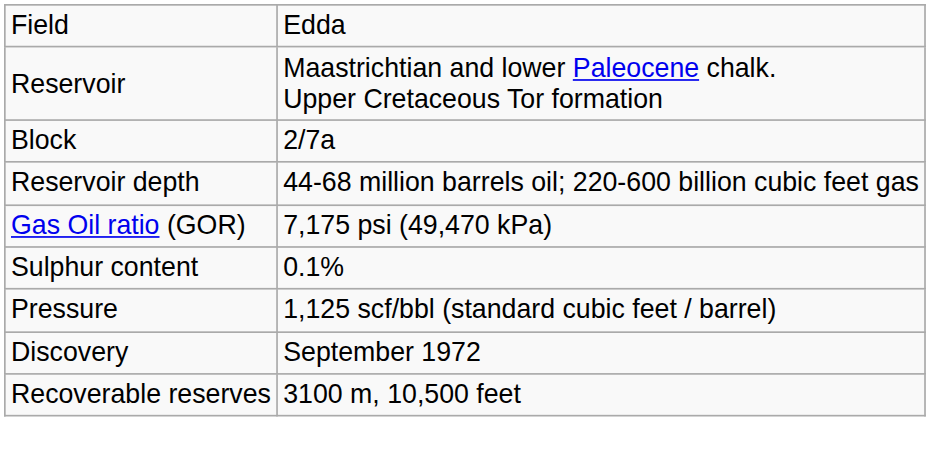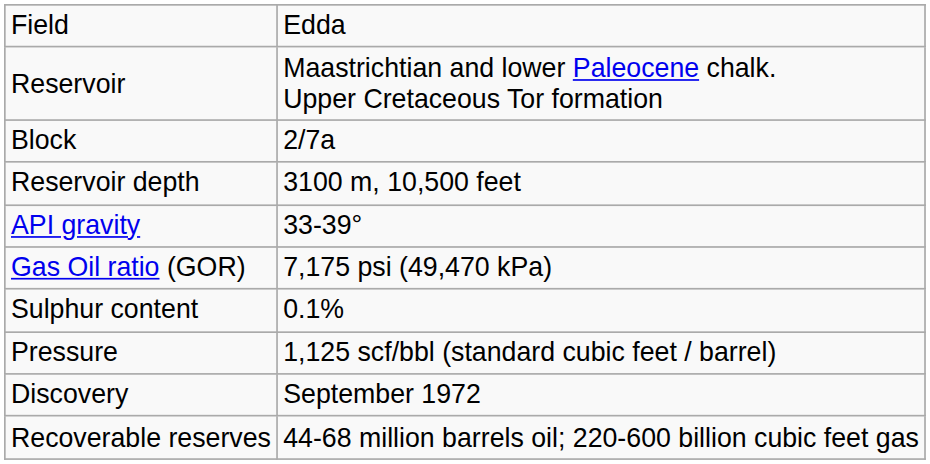Reservoir depth | column 2: 44-68 million barrels oil; 220-600 billion cubic feet gas -> 3100 m, 10,500 feet
+ row: API gravity | 33-39°
Recoverable reserves | column 2: 3100 m, 10,500 feet -> 44-68 million barrels oil; 220-600 billion cubic feet gas
